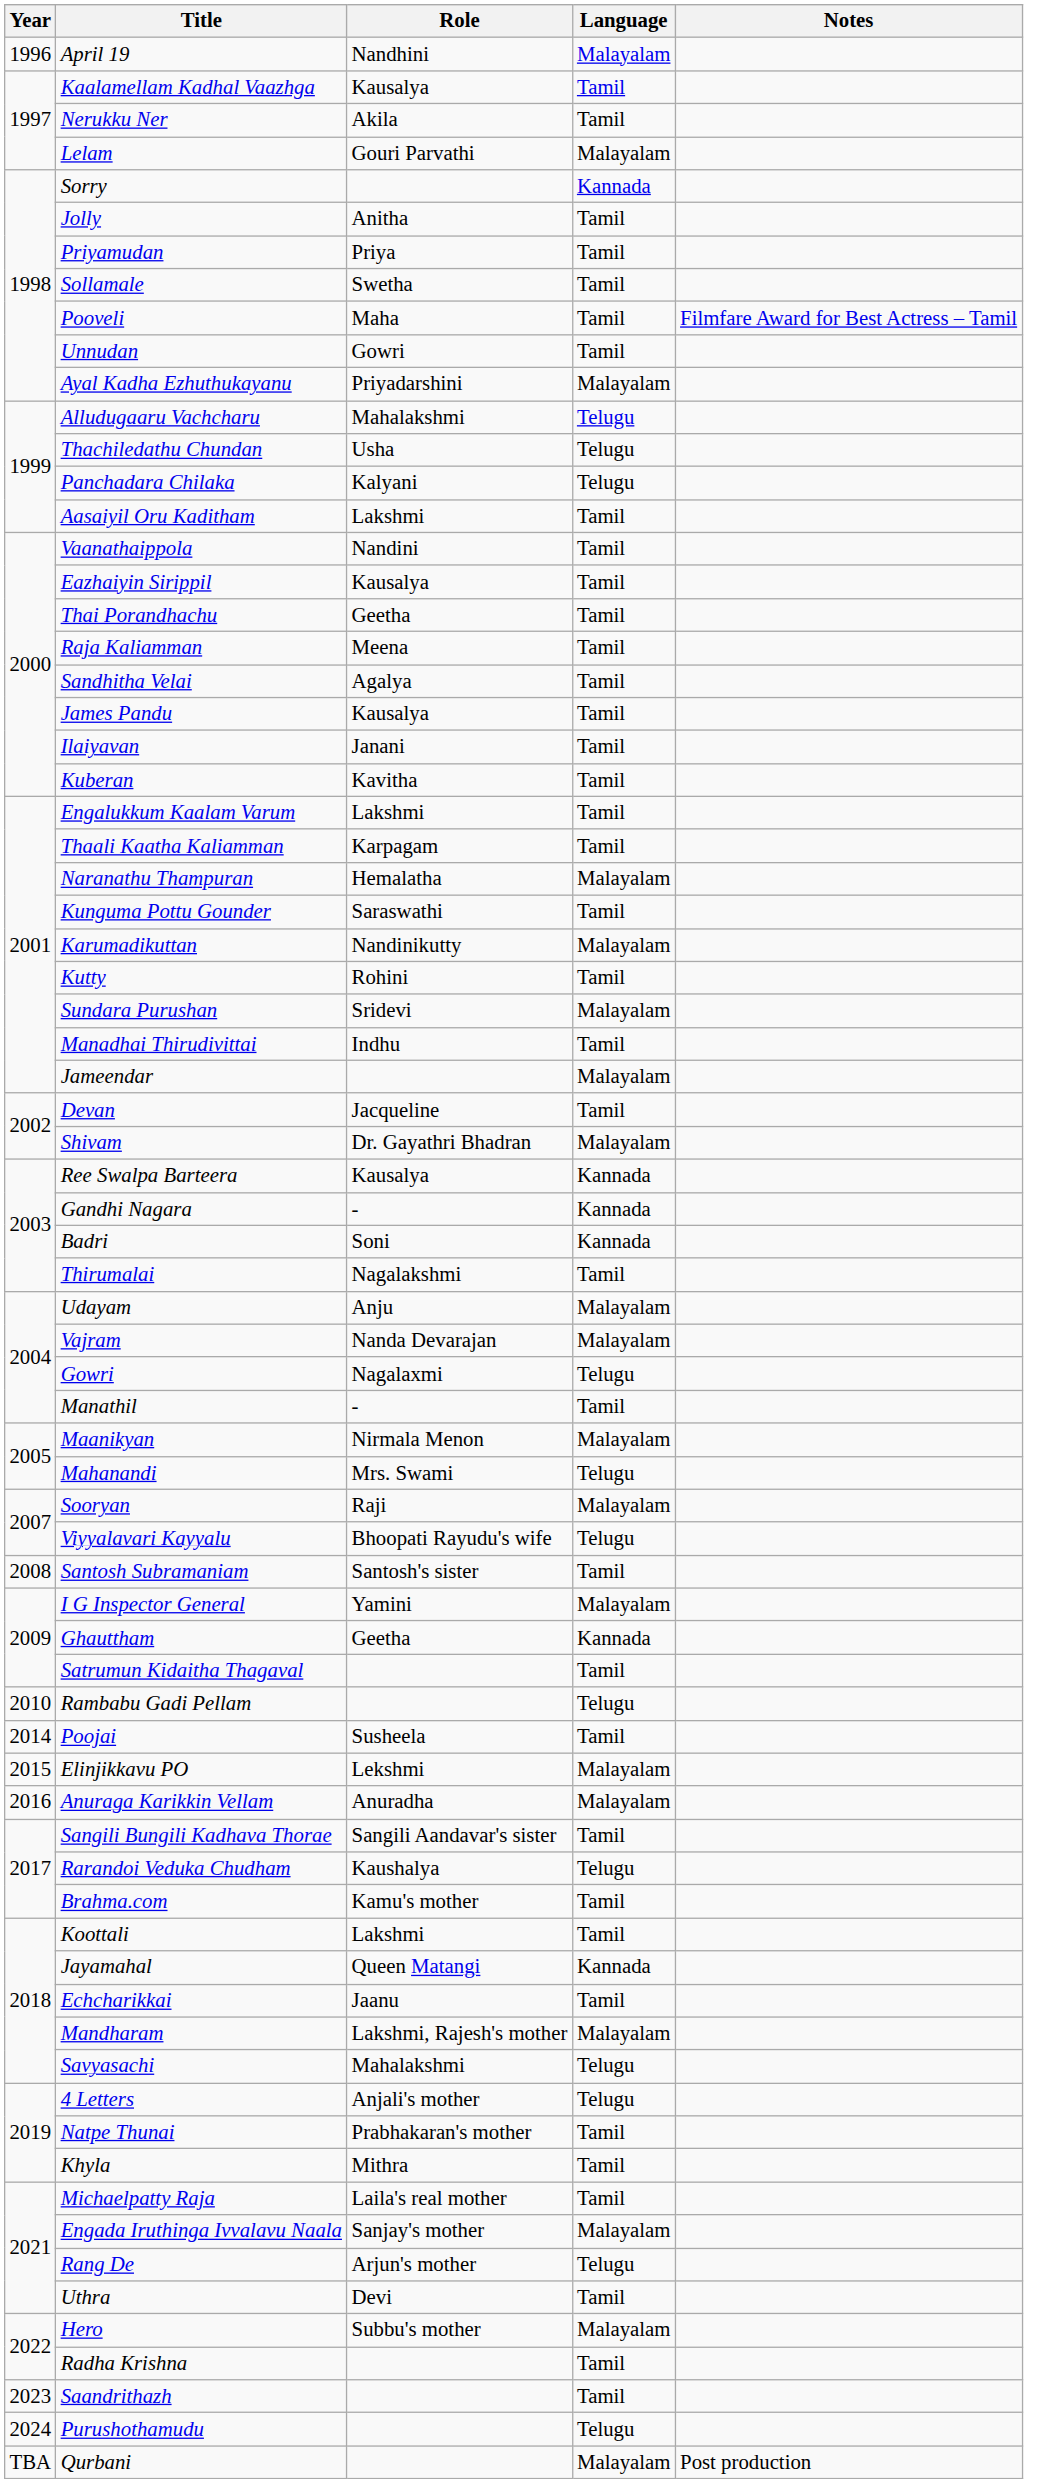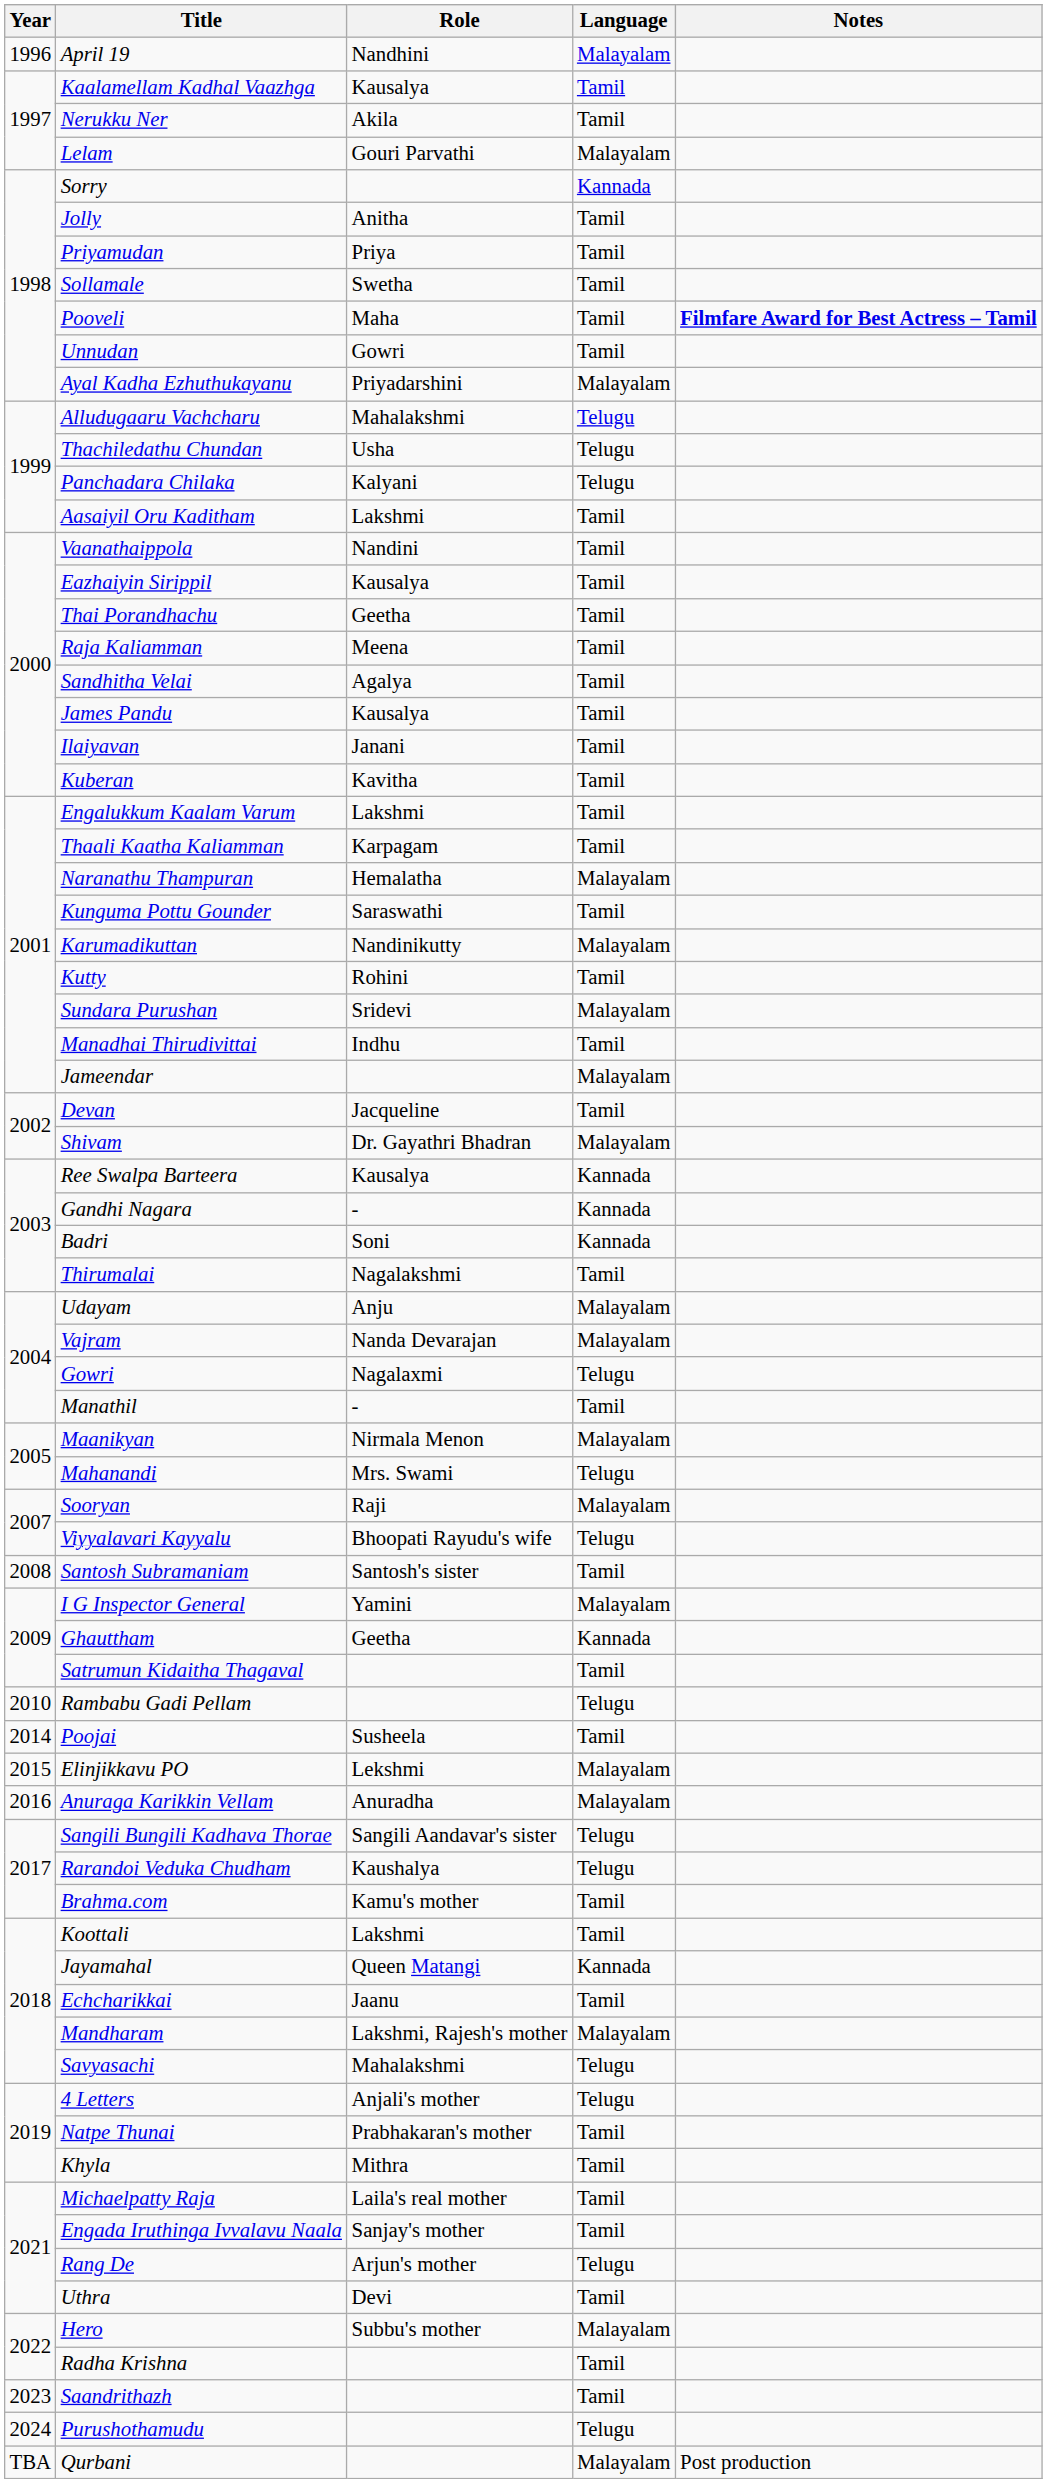Pooveli | Notes: normal -> bold
Sangili Bungili Kadhava Thorae | Language: Tamil -> Telugu
Engada Iruthinga Ivvalavu Naala | Language: Malayalam -> Tamil
